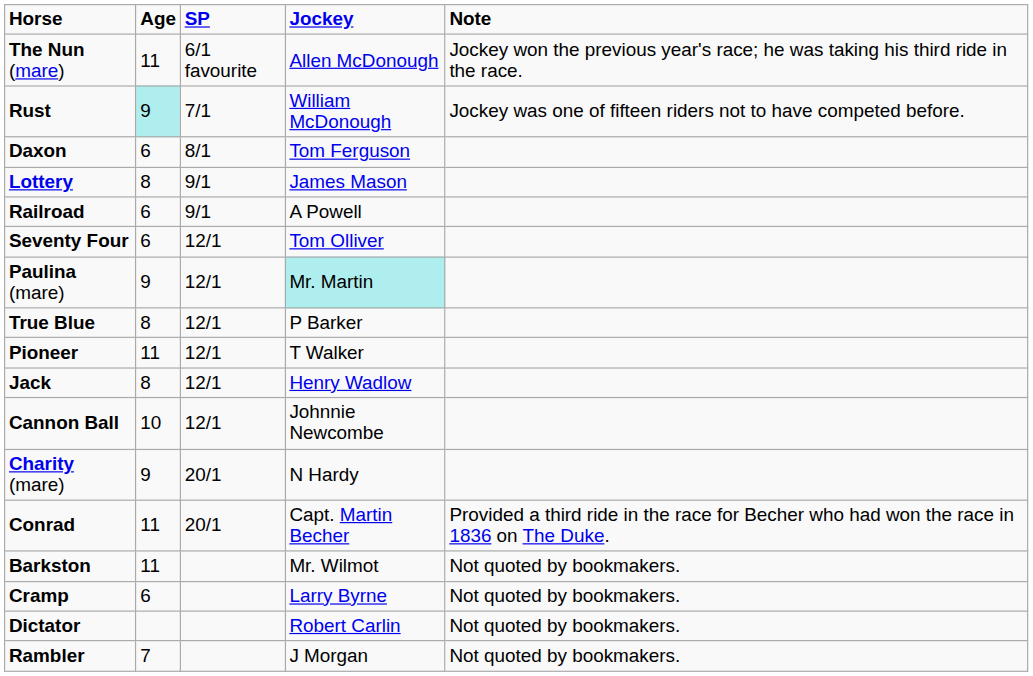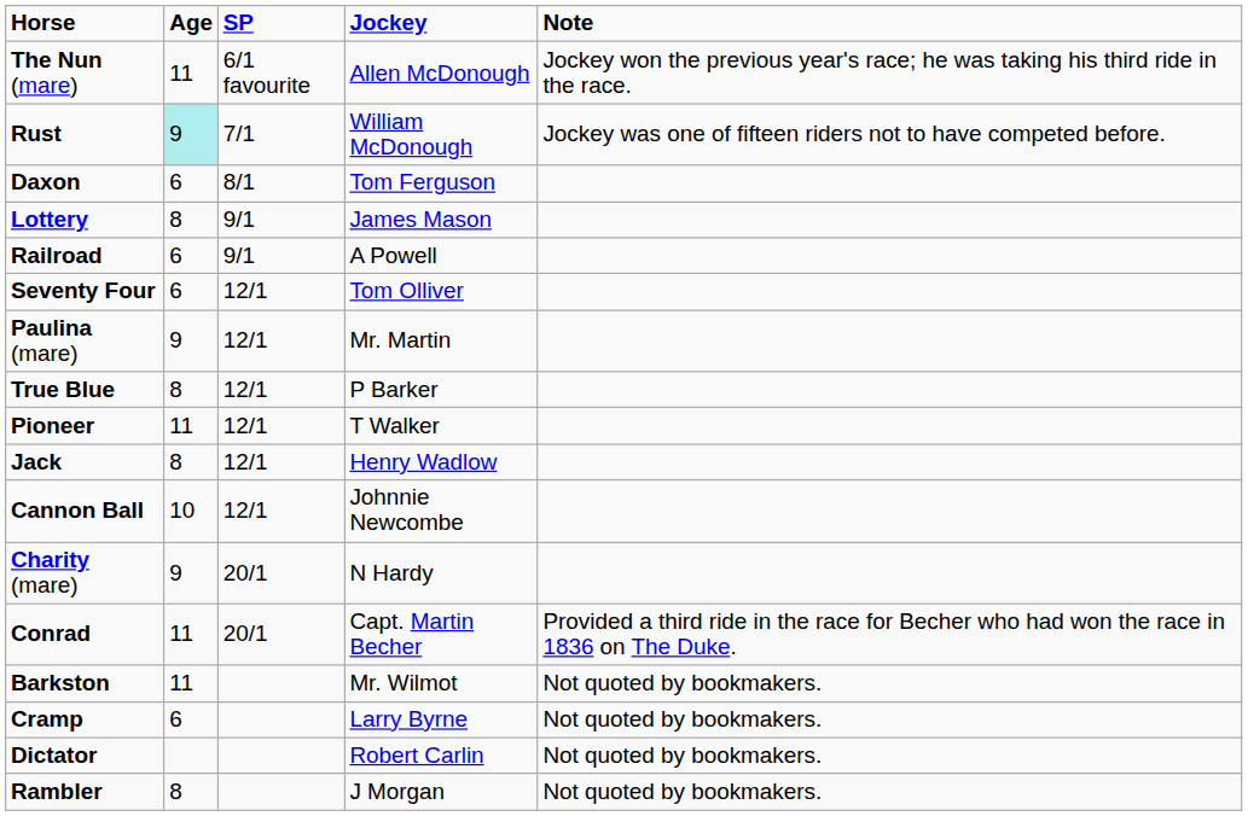Paulina (mare) | Jockey: paleturquoise background -> no background
Rambler | Age: 7 -> 8
